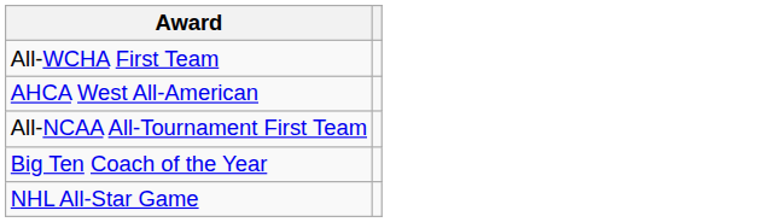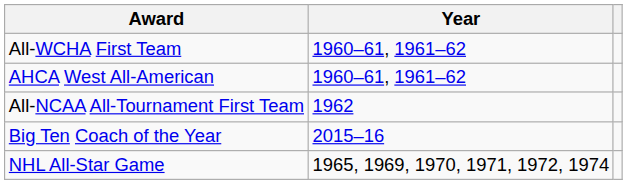+ column: Year | 1960–61, 1961–62 | 1960–61, 1961–62 | 1962 | 2015–16 | 1965, 1969, 1970, 1971, 1972, 1974
